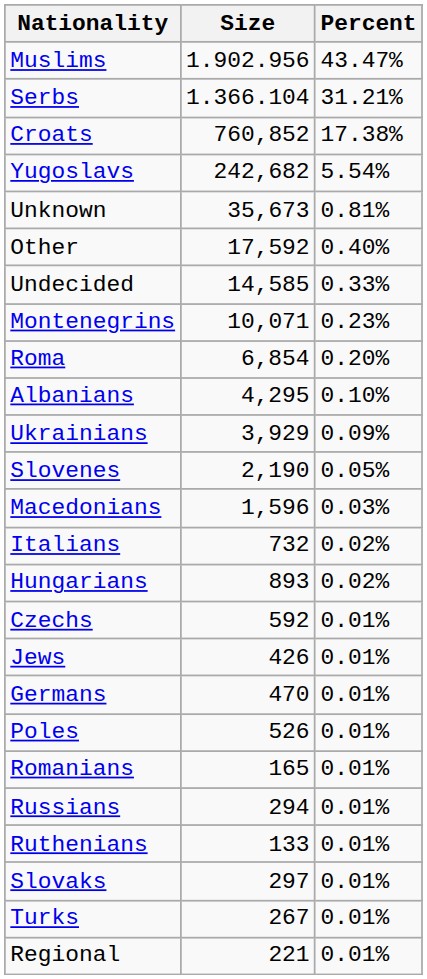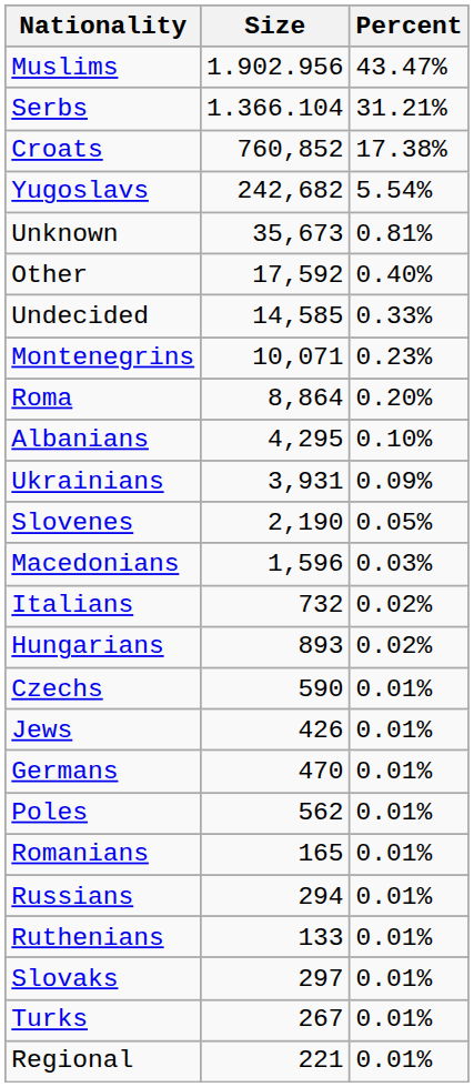Roma | Size: 6,854 -> 8,864
Ukrainians | Size: 3,929 -> 3,931
Czechs | Size: 592 -> 590
Poles | Size: 526 -> 562
